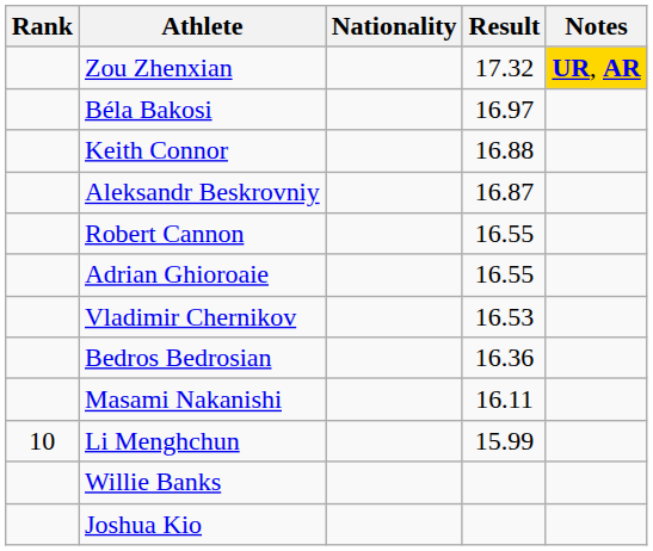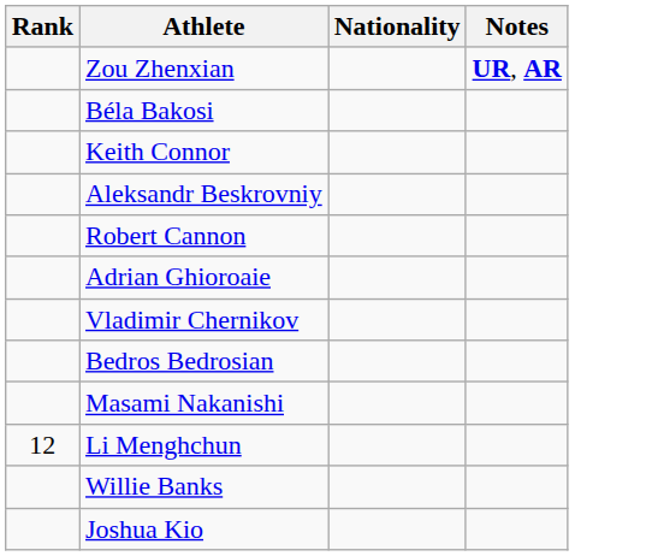- column: Result | 17.32 | 16.97 | 16.88 | 16.87 | 16.55 | 16.55 | 16.53 | 16.36 | 16.11 | 15.99
Zou Zhenxian | Notes: gold background -> no background
Li Menghchun | Rank: 10 -> 12
